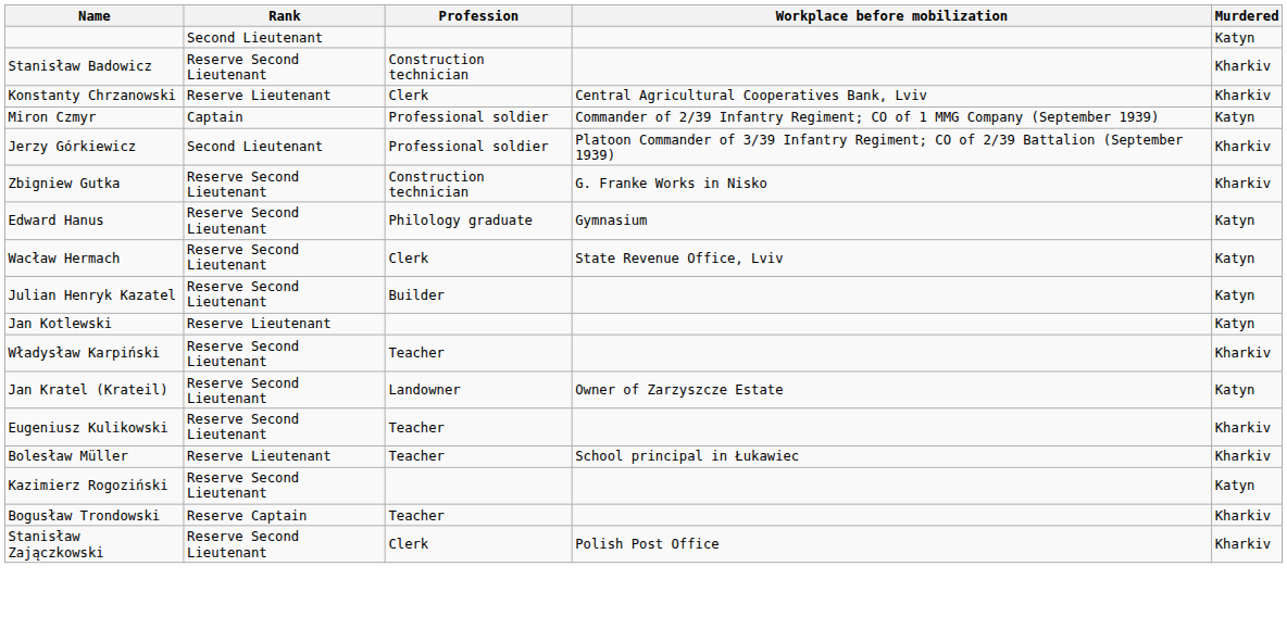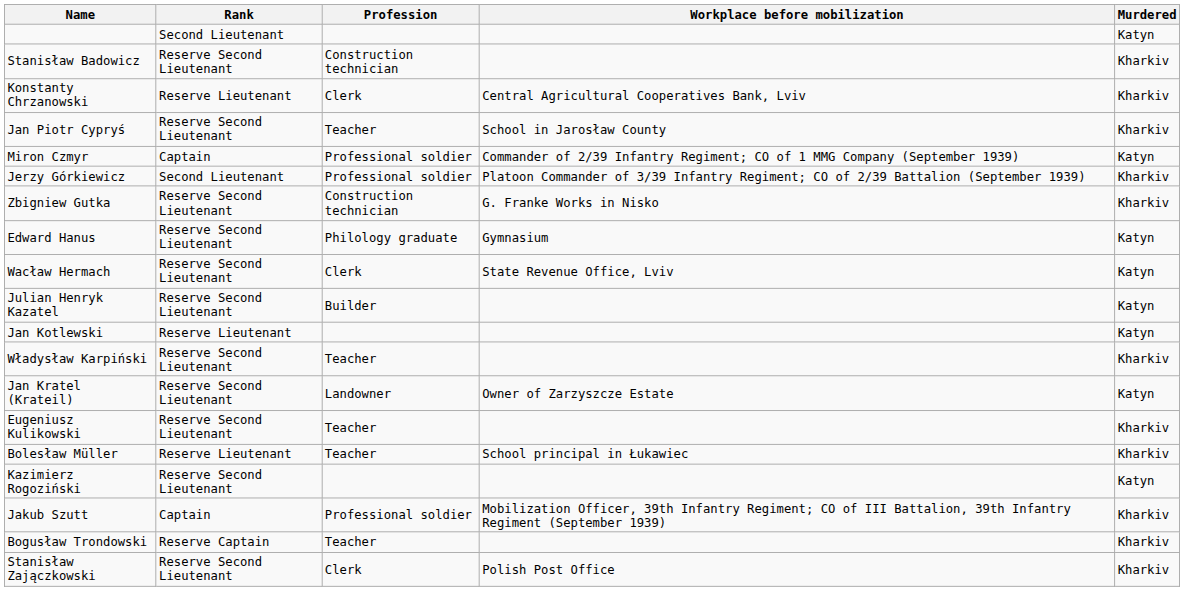+ row: Jan Piotr Cypryś | Reserve Second Lieutenant | Teacher | School in Jarosław County | Kharkiv
+ row: Jakub Szutt | Captain | Professional soldier | Mobilization Officer, 39th Infantry Regiment; CO of III Battalion, 39th Infantry Regiment (September 1939) | Kharkiv
